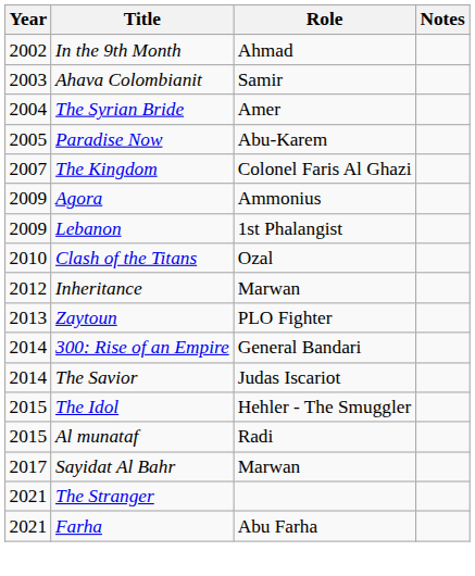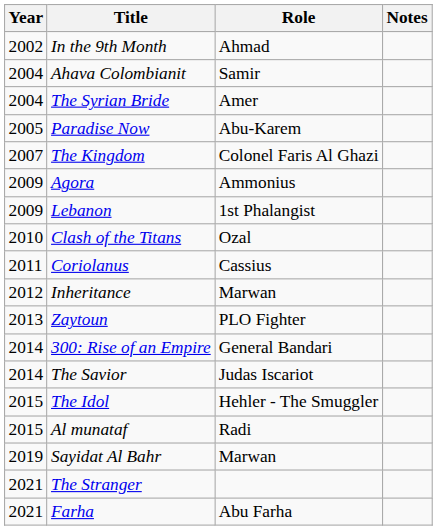Ahava Colombianit | Year: 2003 -> 2004
+ row: 2011 | Coriolanus | Cassius
Sayidat Al Bahr | Year: 2017 -> 2019
